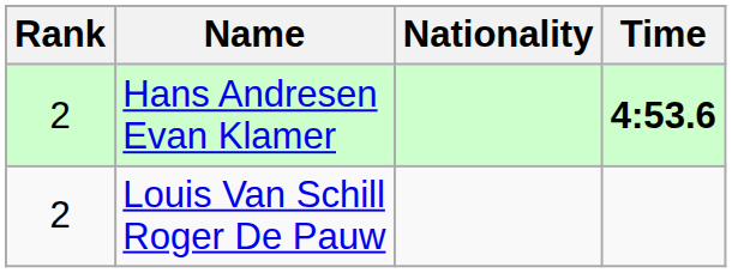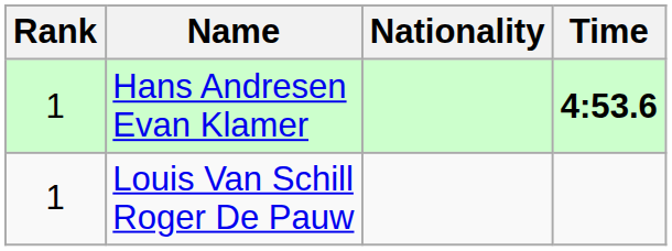Hans Andresen Evan Klamer | Rank: 2 -> 1
Louis Van Schill Roger De Pauw | Rank: 2 -> 1
